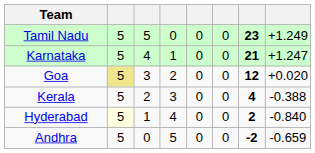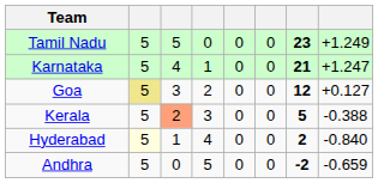Goa | column 8: +0.020 -> +0.127
Kerala | column 3: no background -> lightsalmon background
Kerala | column 7: 4 -> 5
